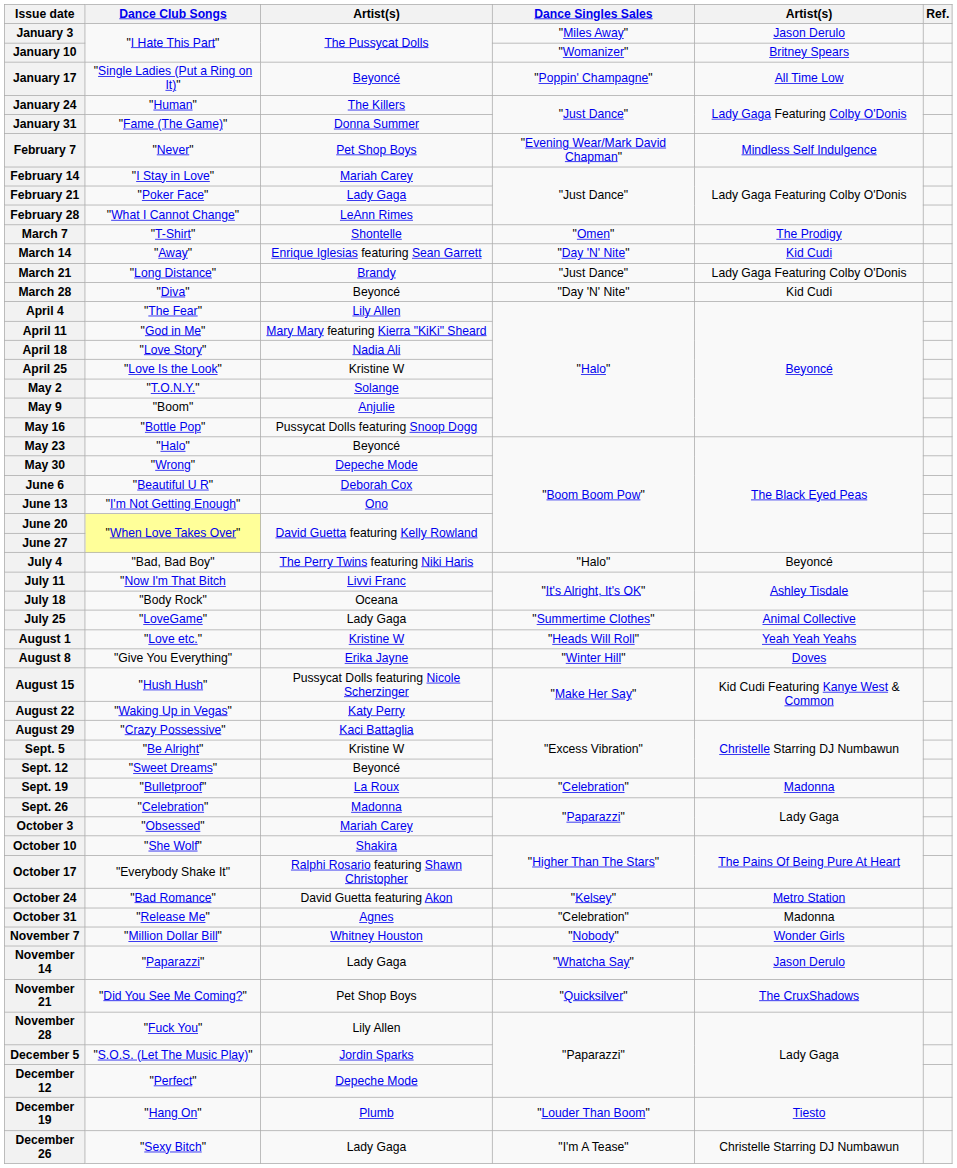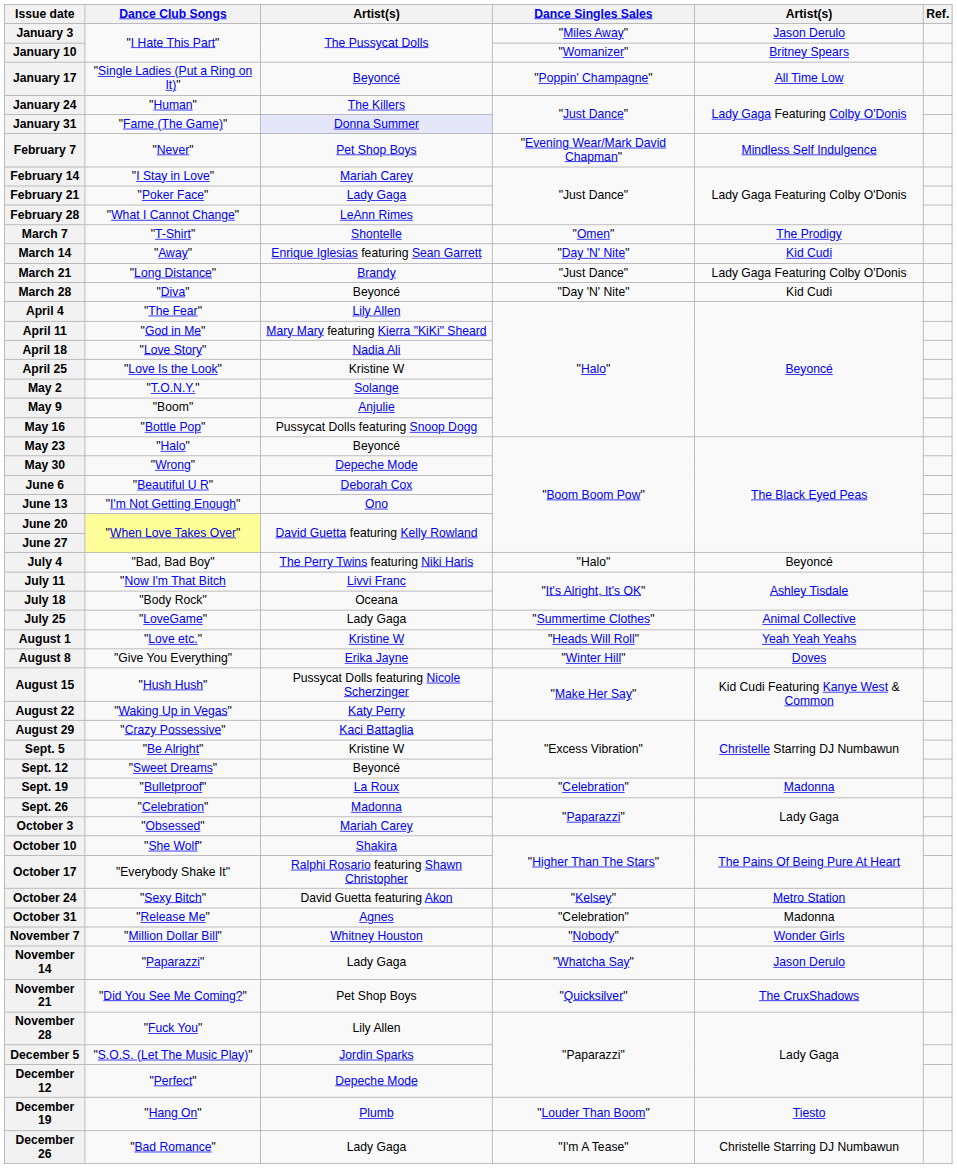January 31 | column 3: no background -> lavender background
October 24 | Dance Club Songs: "Bad Romance" -> "Sexy Bitch"
December 26 | Dance Club Songs: "Sexy Bitch" -> "Bad Romance"
